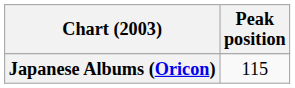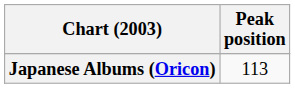Japanese Albums (Oricon) | Peak position: 115 -> 113
